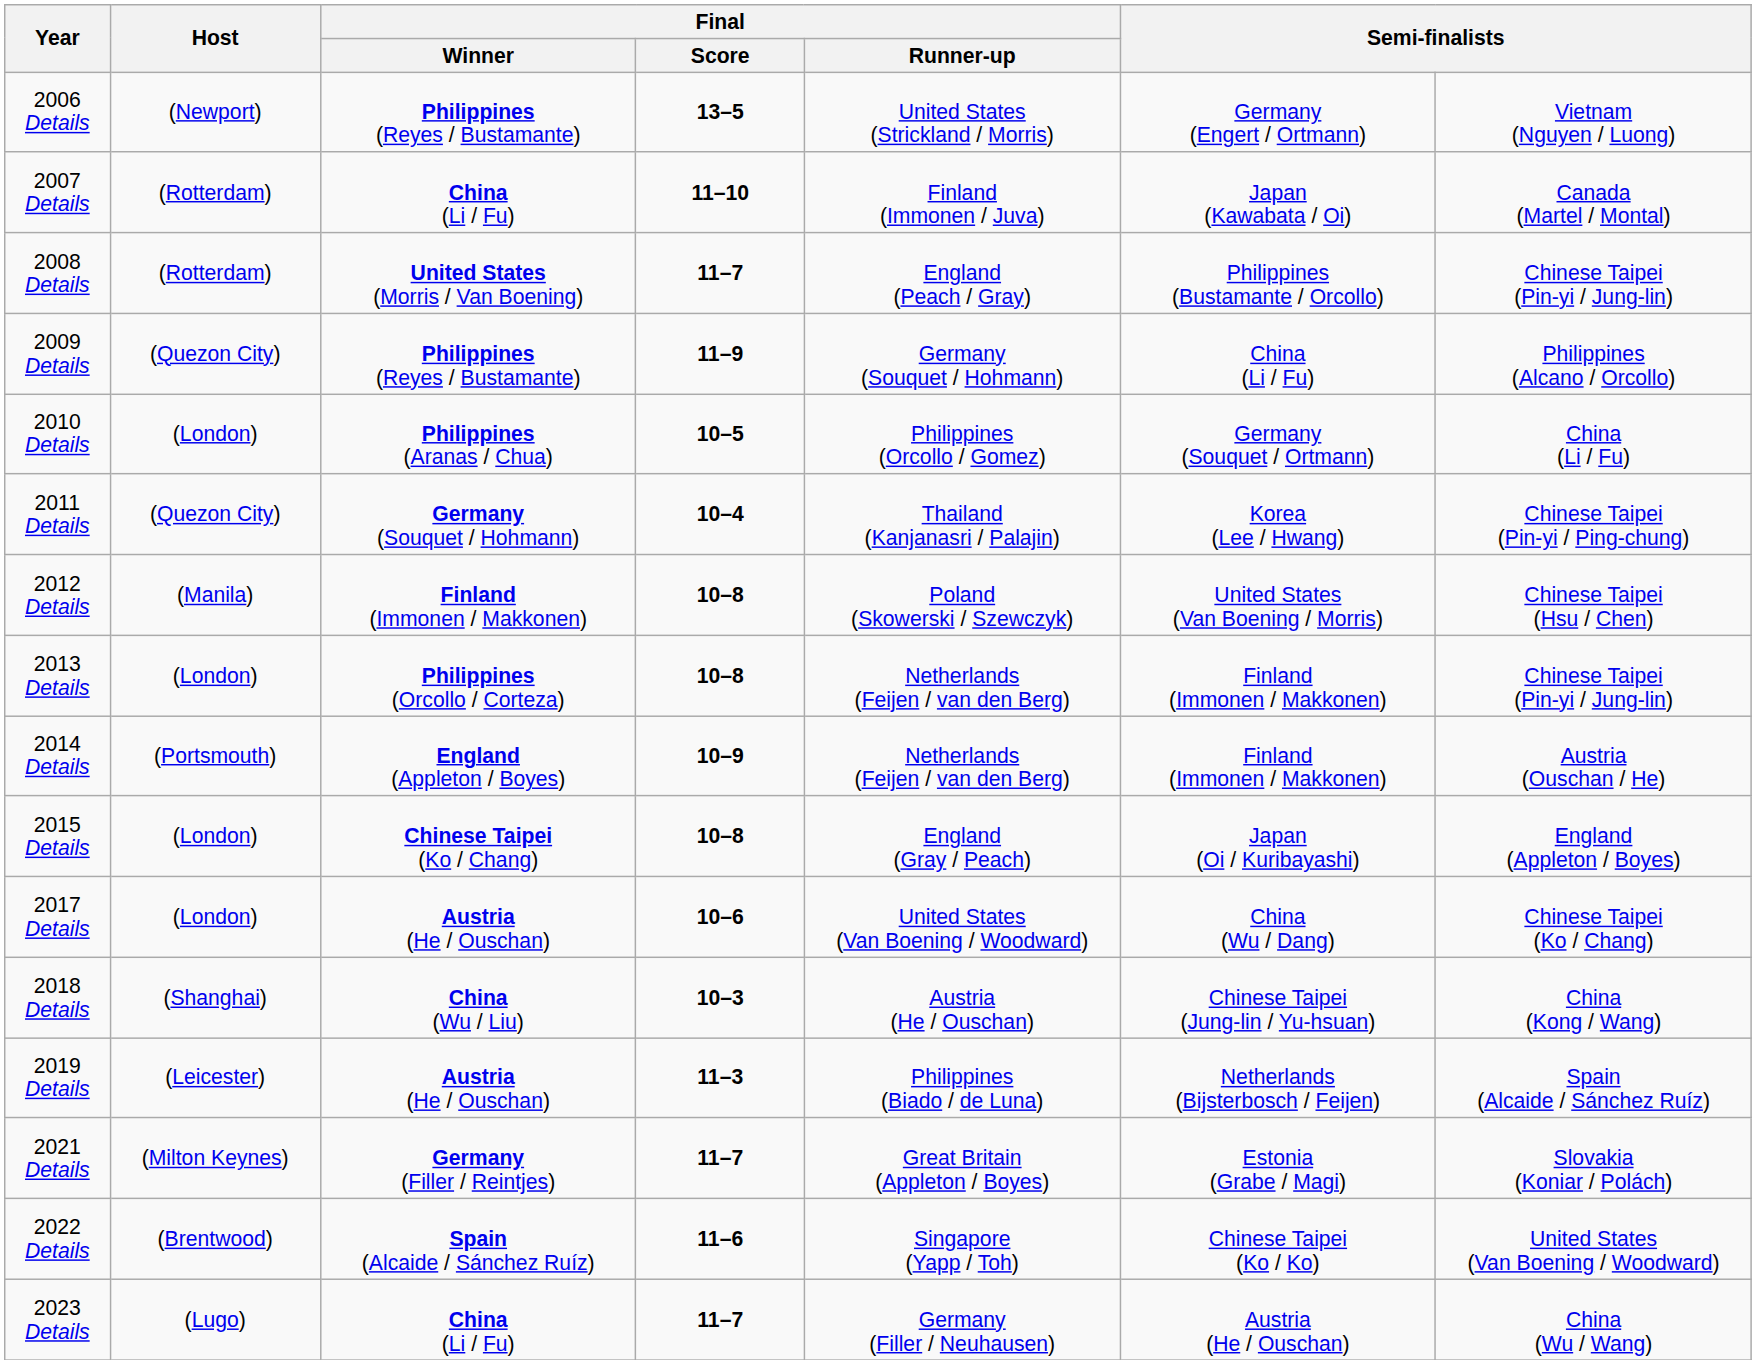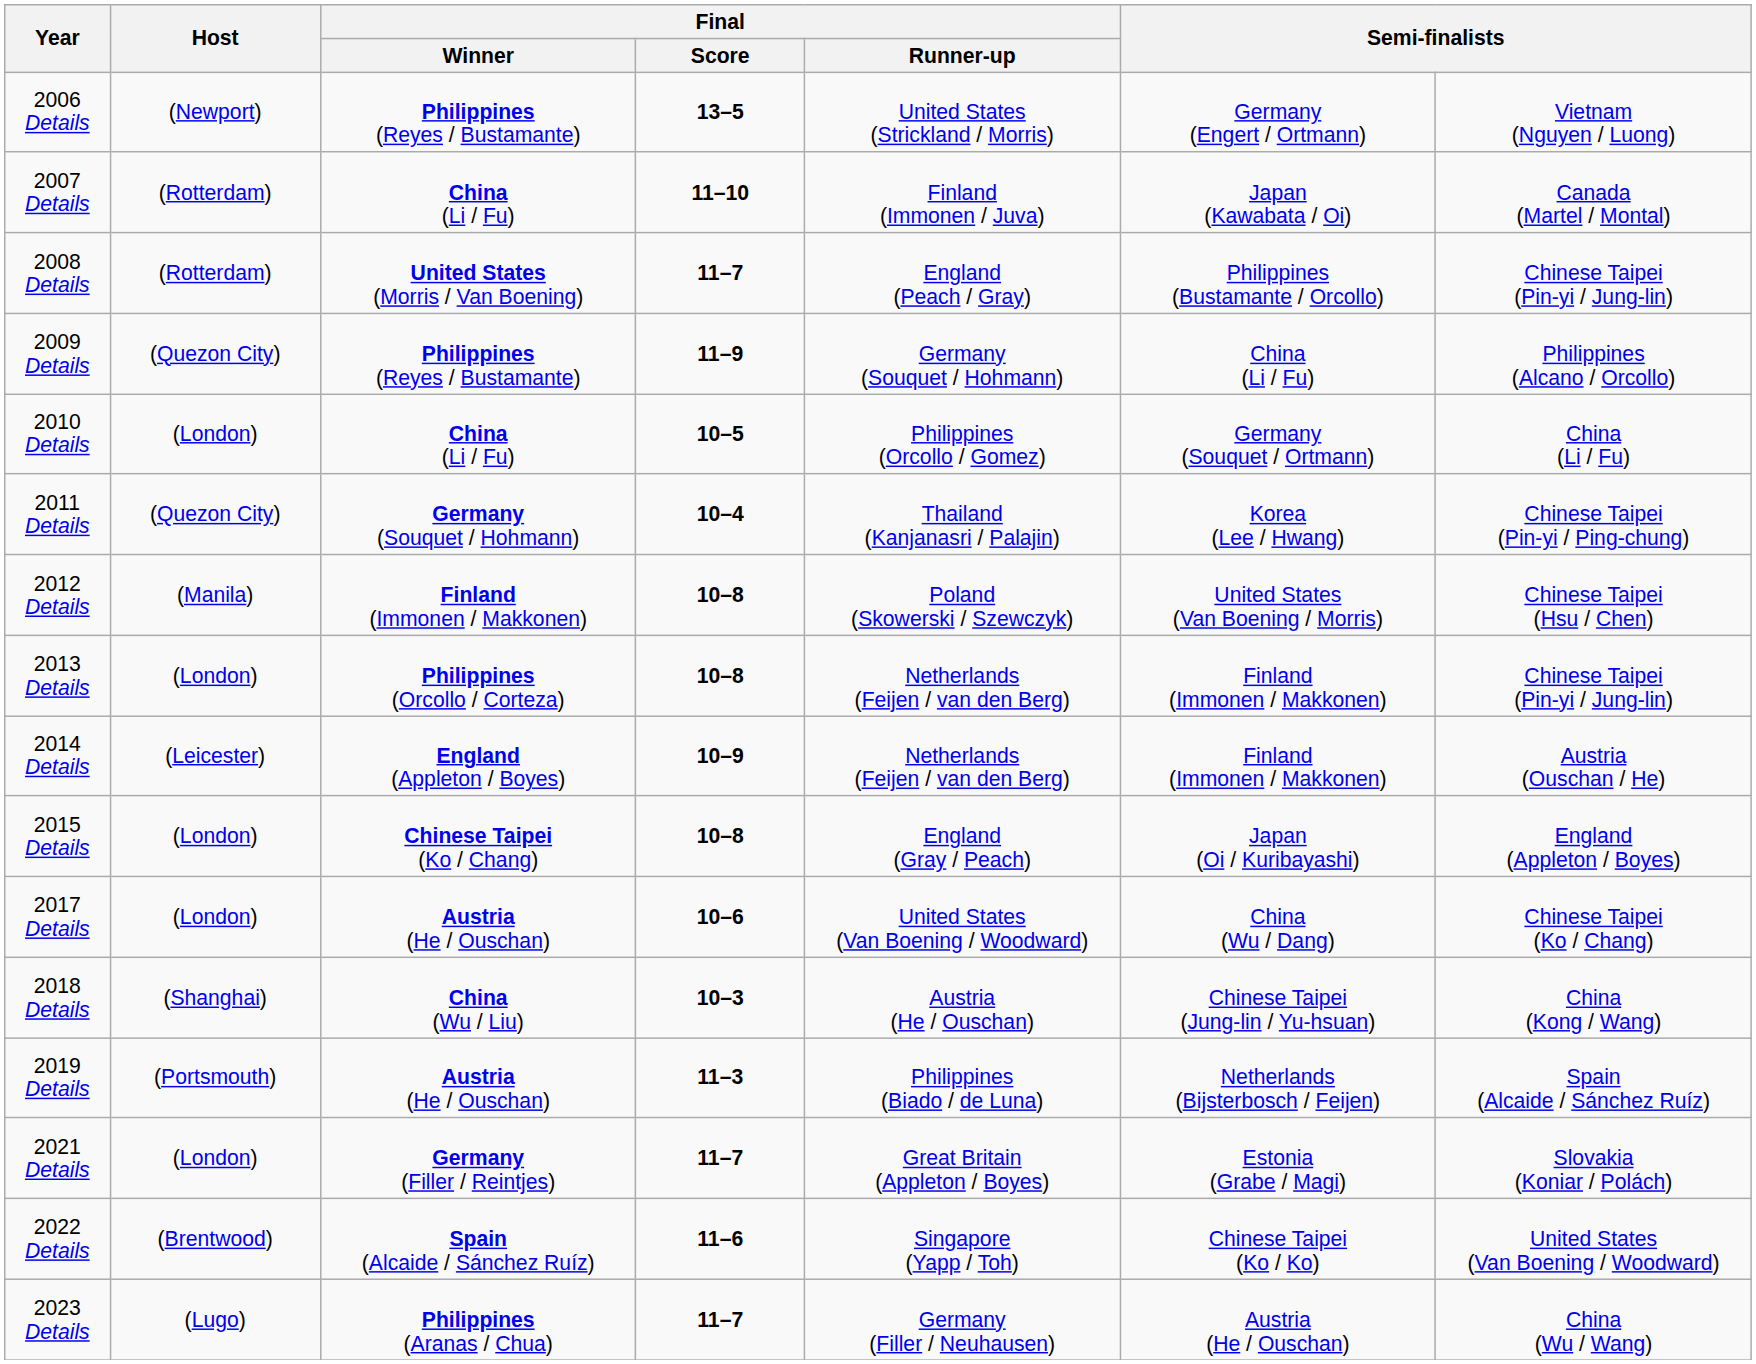2010 Details | Final / Winner: Philippines (Aranas / Chua) -> China (Li / Fu)
2014 Details | Host: (Portsmouth) -> (Leicester)
2019 Details | Host: (Leicester) -> (Portsmouth)
2021 Details | Host: (Milton Keynes) -> (London)
2023 Details | Final / Winner: China (Li / Fu) -> Philippines (Aranas / Chua)
